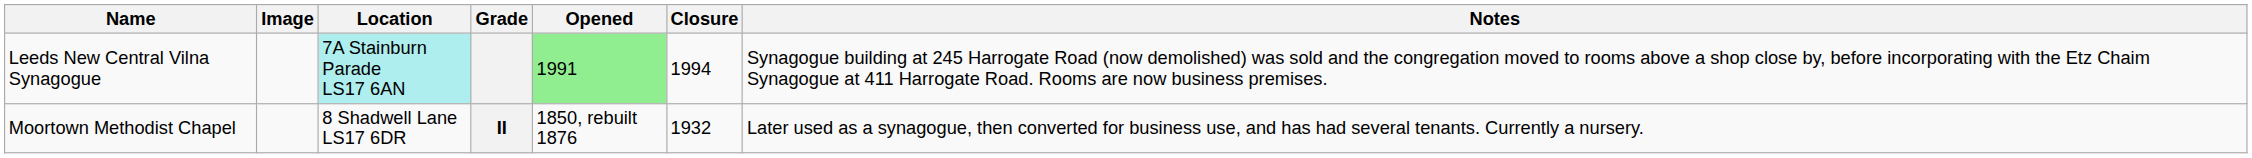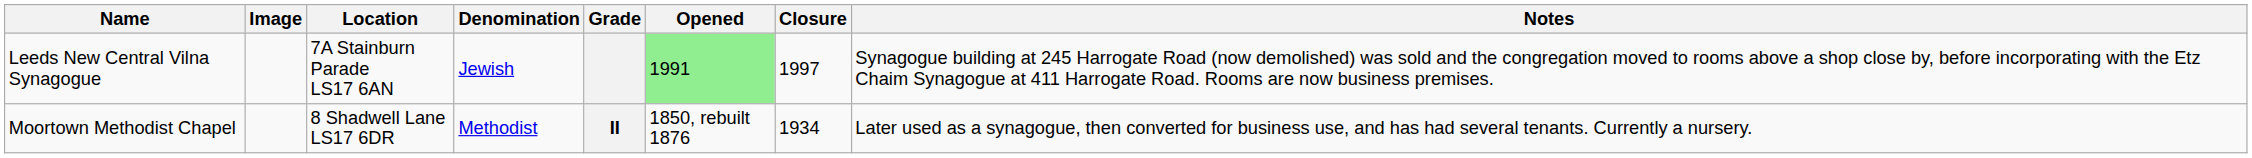+ column: Denomination | Jewish | Methodist
Leeds New Central Vilna Synagogue | Location: paleturquoise background -> no background
Leeds New Central Vilna Synagogue | Closure: 1994 -> 1997
Moortown Methodist Chapel | Closure: 1932 -> 1934
